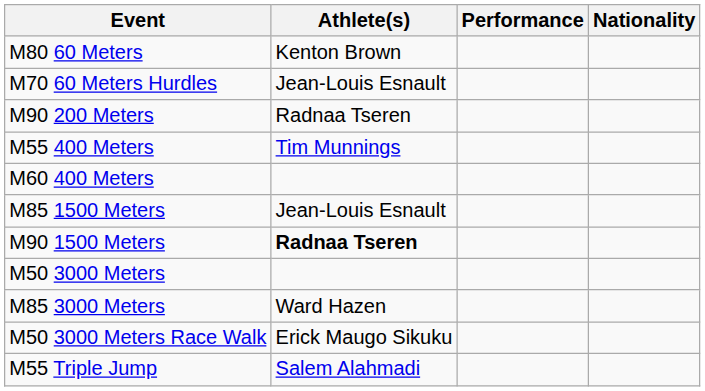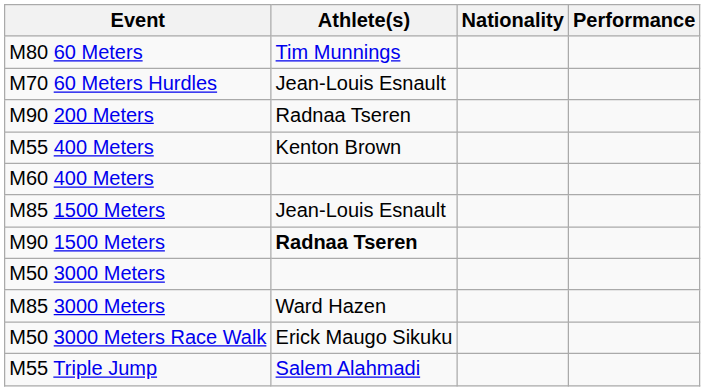columns swapped: Nationality <-> Performance
M80 60 Meters | Athlete(s): Kenton Brown -> Tim Munnings
M55 400 Meters | Athlete(s): Tim Munnings -> Kenton Brown
